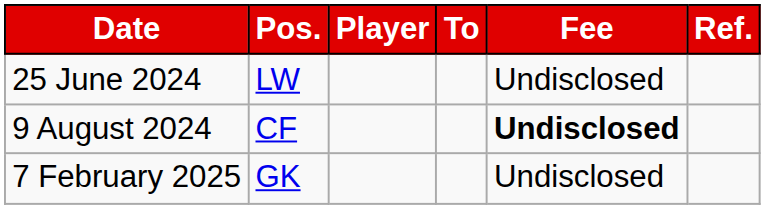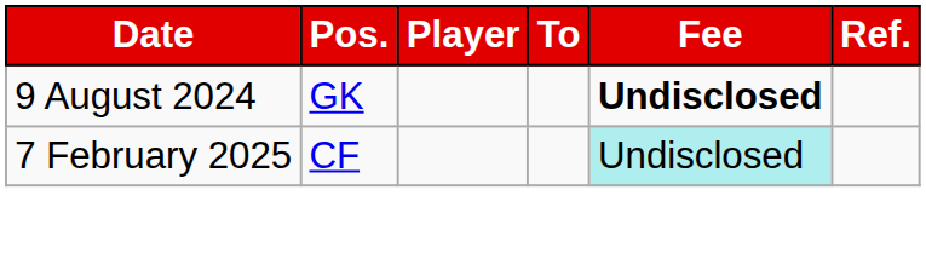- row: 25 June 2024 | LW | Undisclosed
9 August 2024 | Pos.: CF -> GK
7 February 2025 | Pos.: GK -> CF
7 February 2025 | Fee: no background -> paleturquoise background
